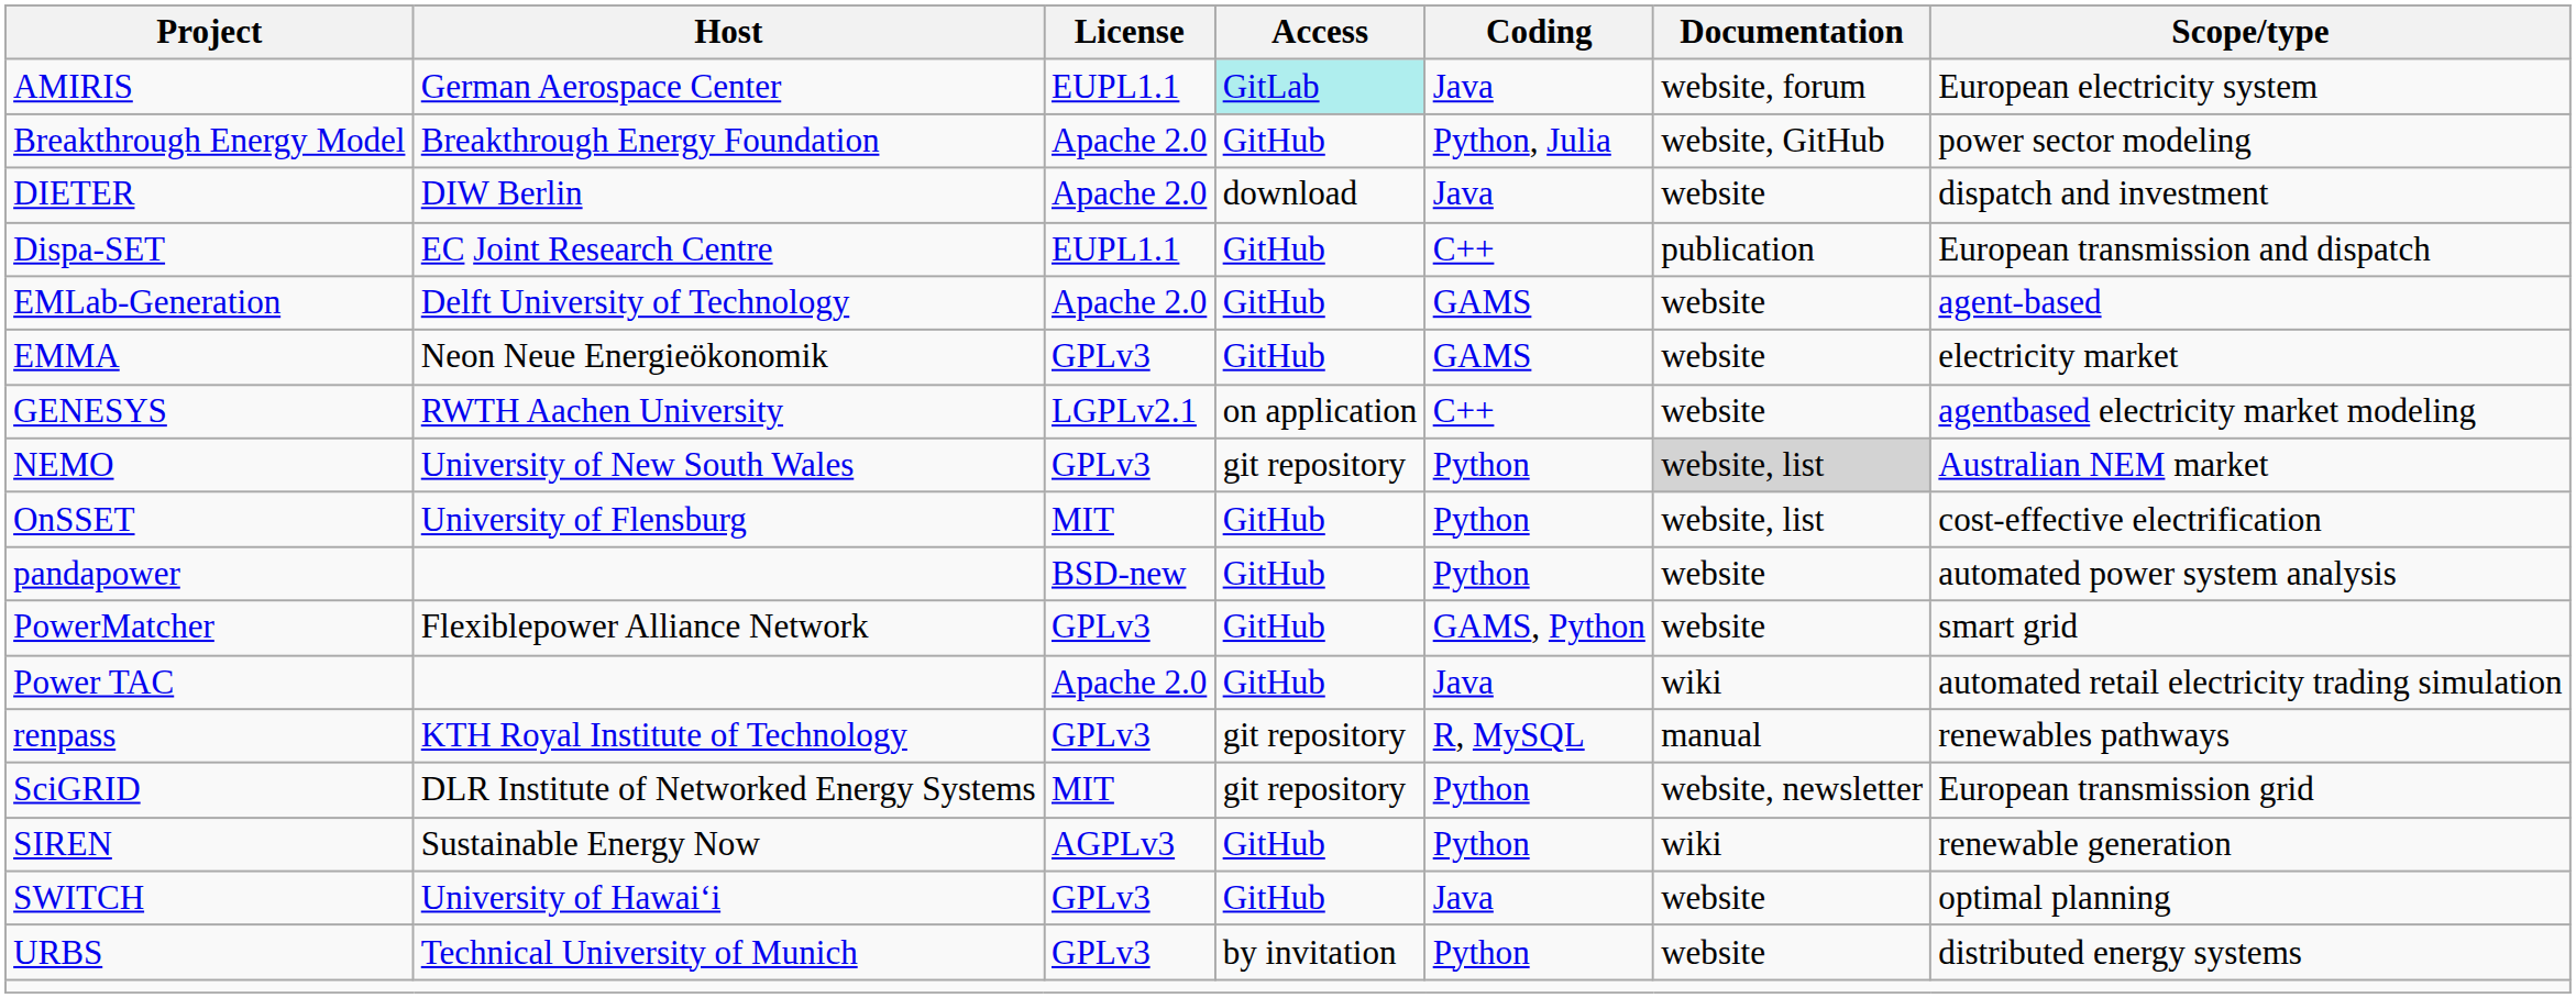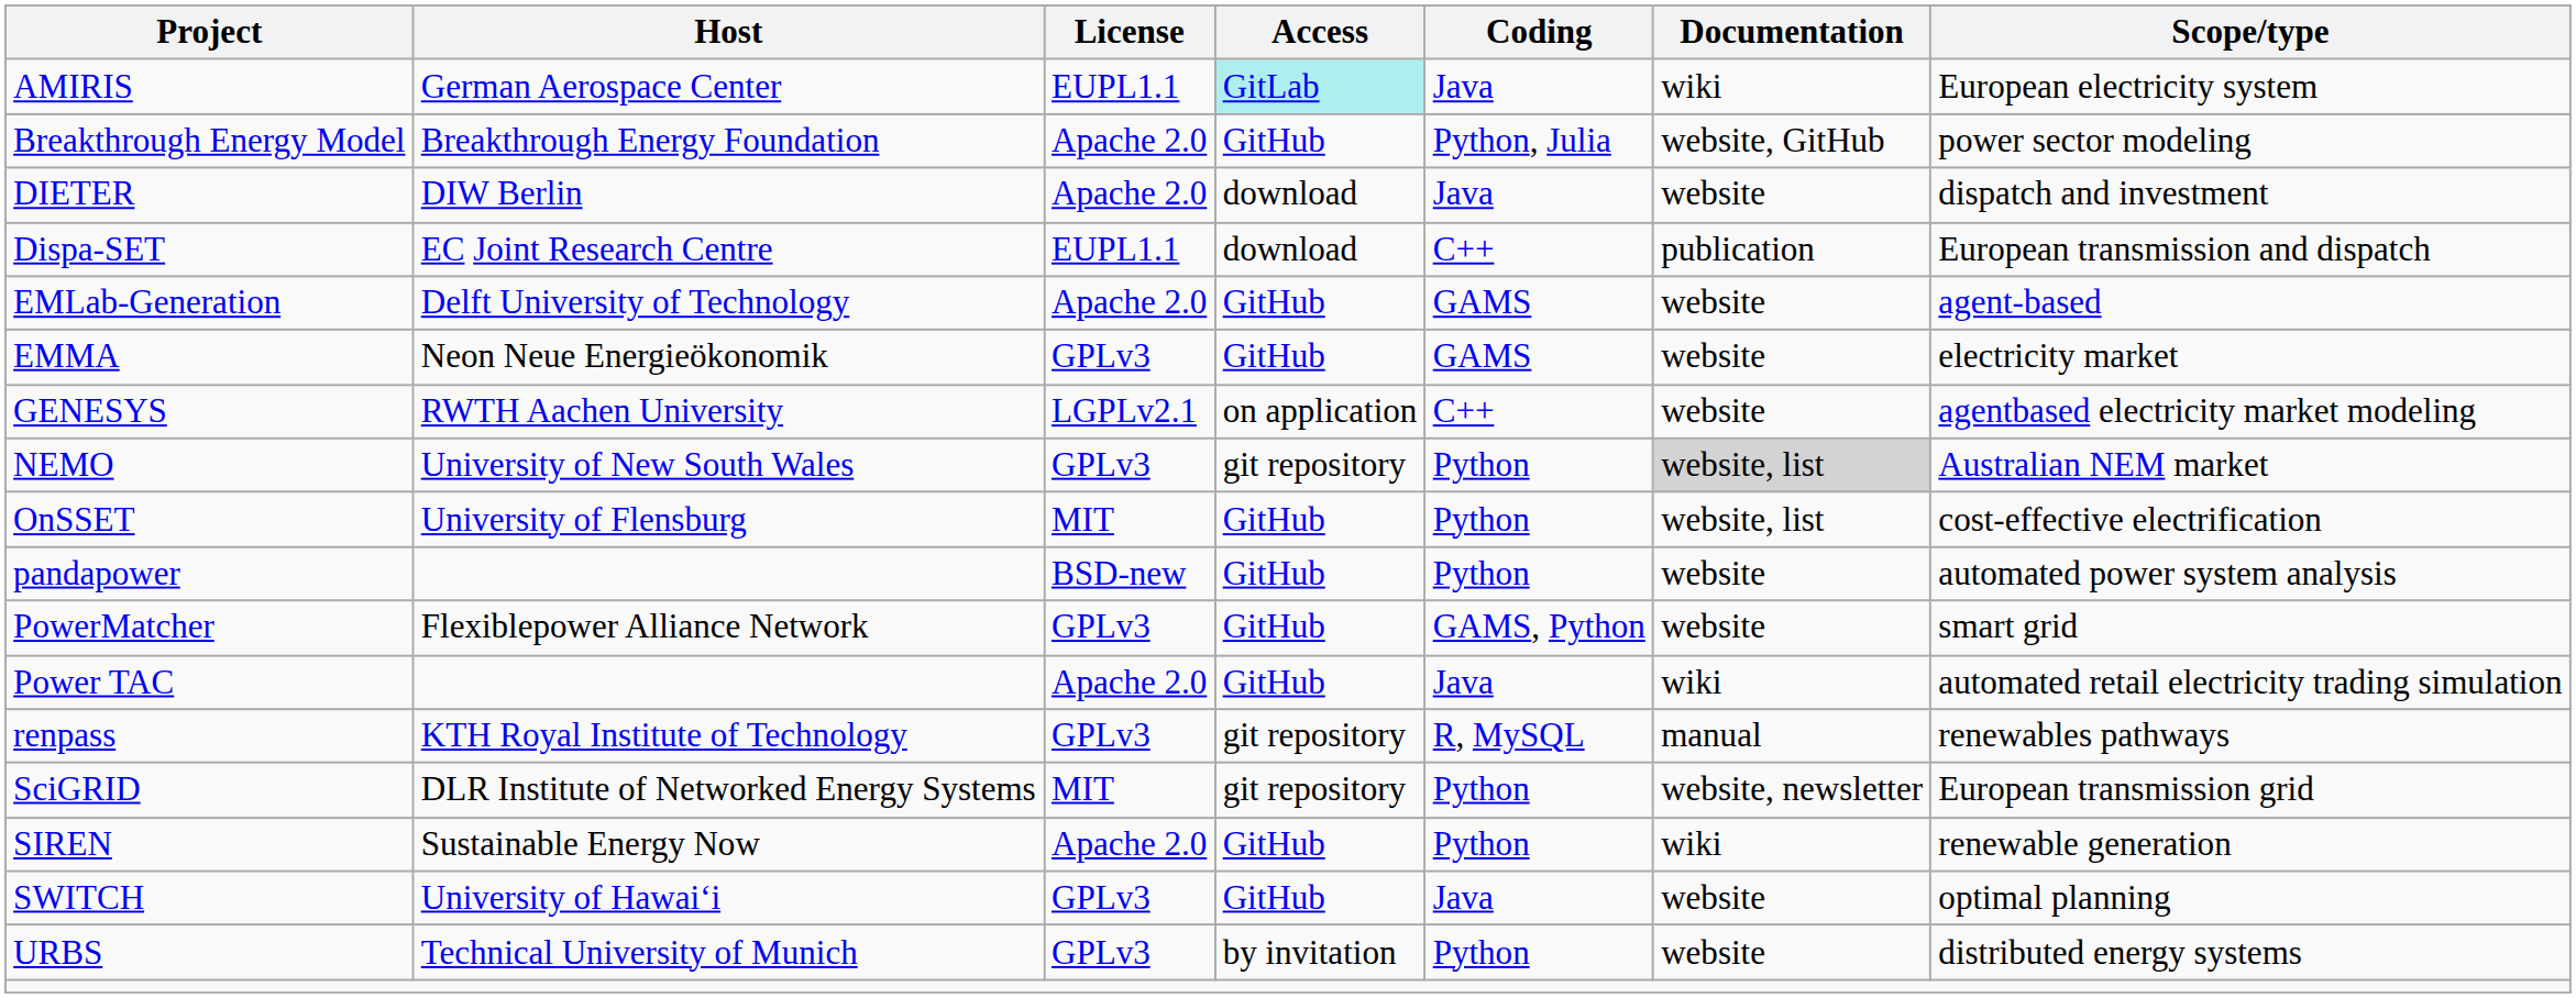AMIRIS | Documentation: website, forum -> wiki
Dispa-SET | Access: GitHub -> download
SIREN | License: AGPLv3 -> Apache 2.0
